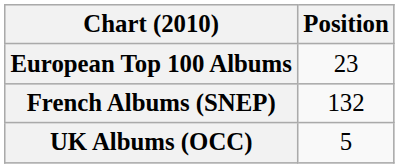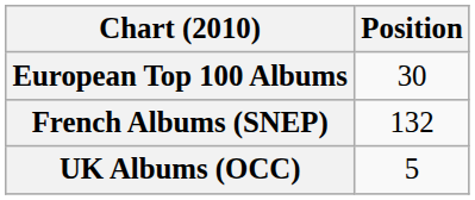European Top 100 Albums | Position: 23 -> 30
